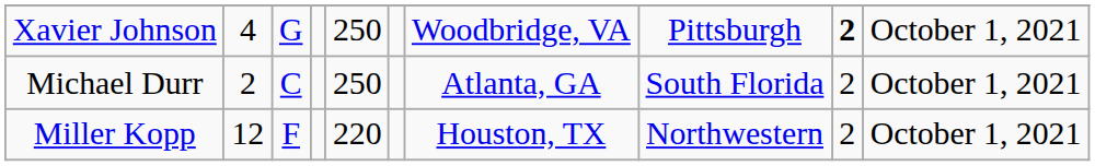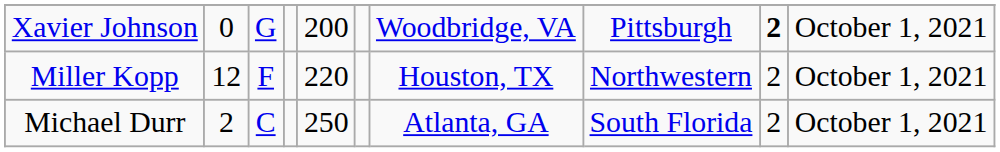Xavier Johnson | column 2: 4 -> 0
Xavier Johnson | column 5: 250 -> 200
rows swapped: Michael Durr <-> Miller Kopp
